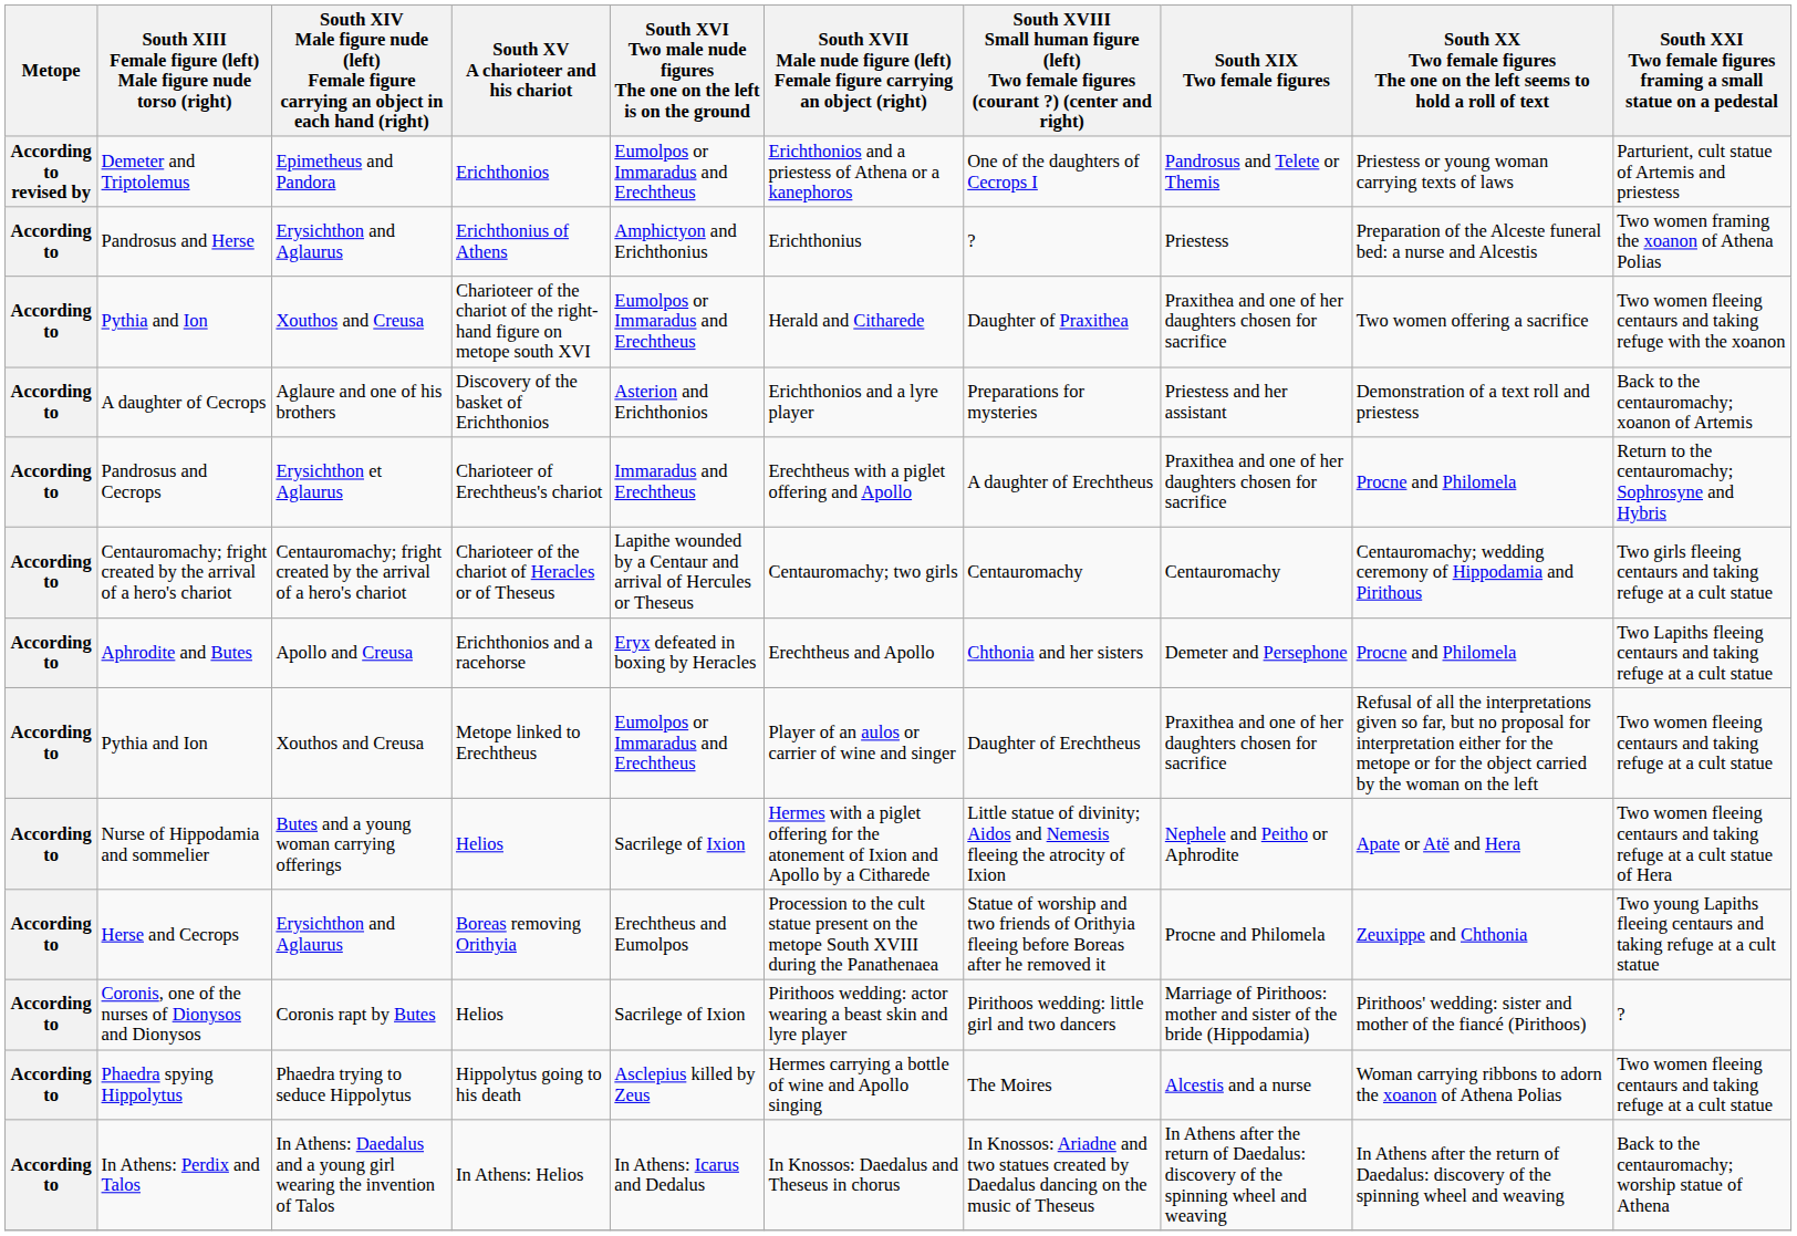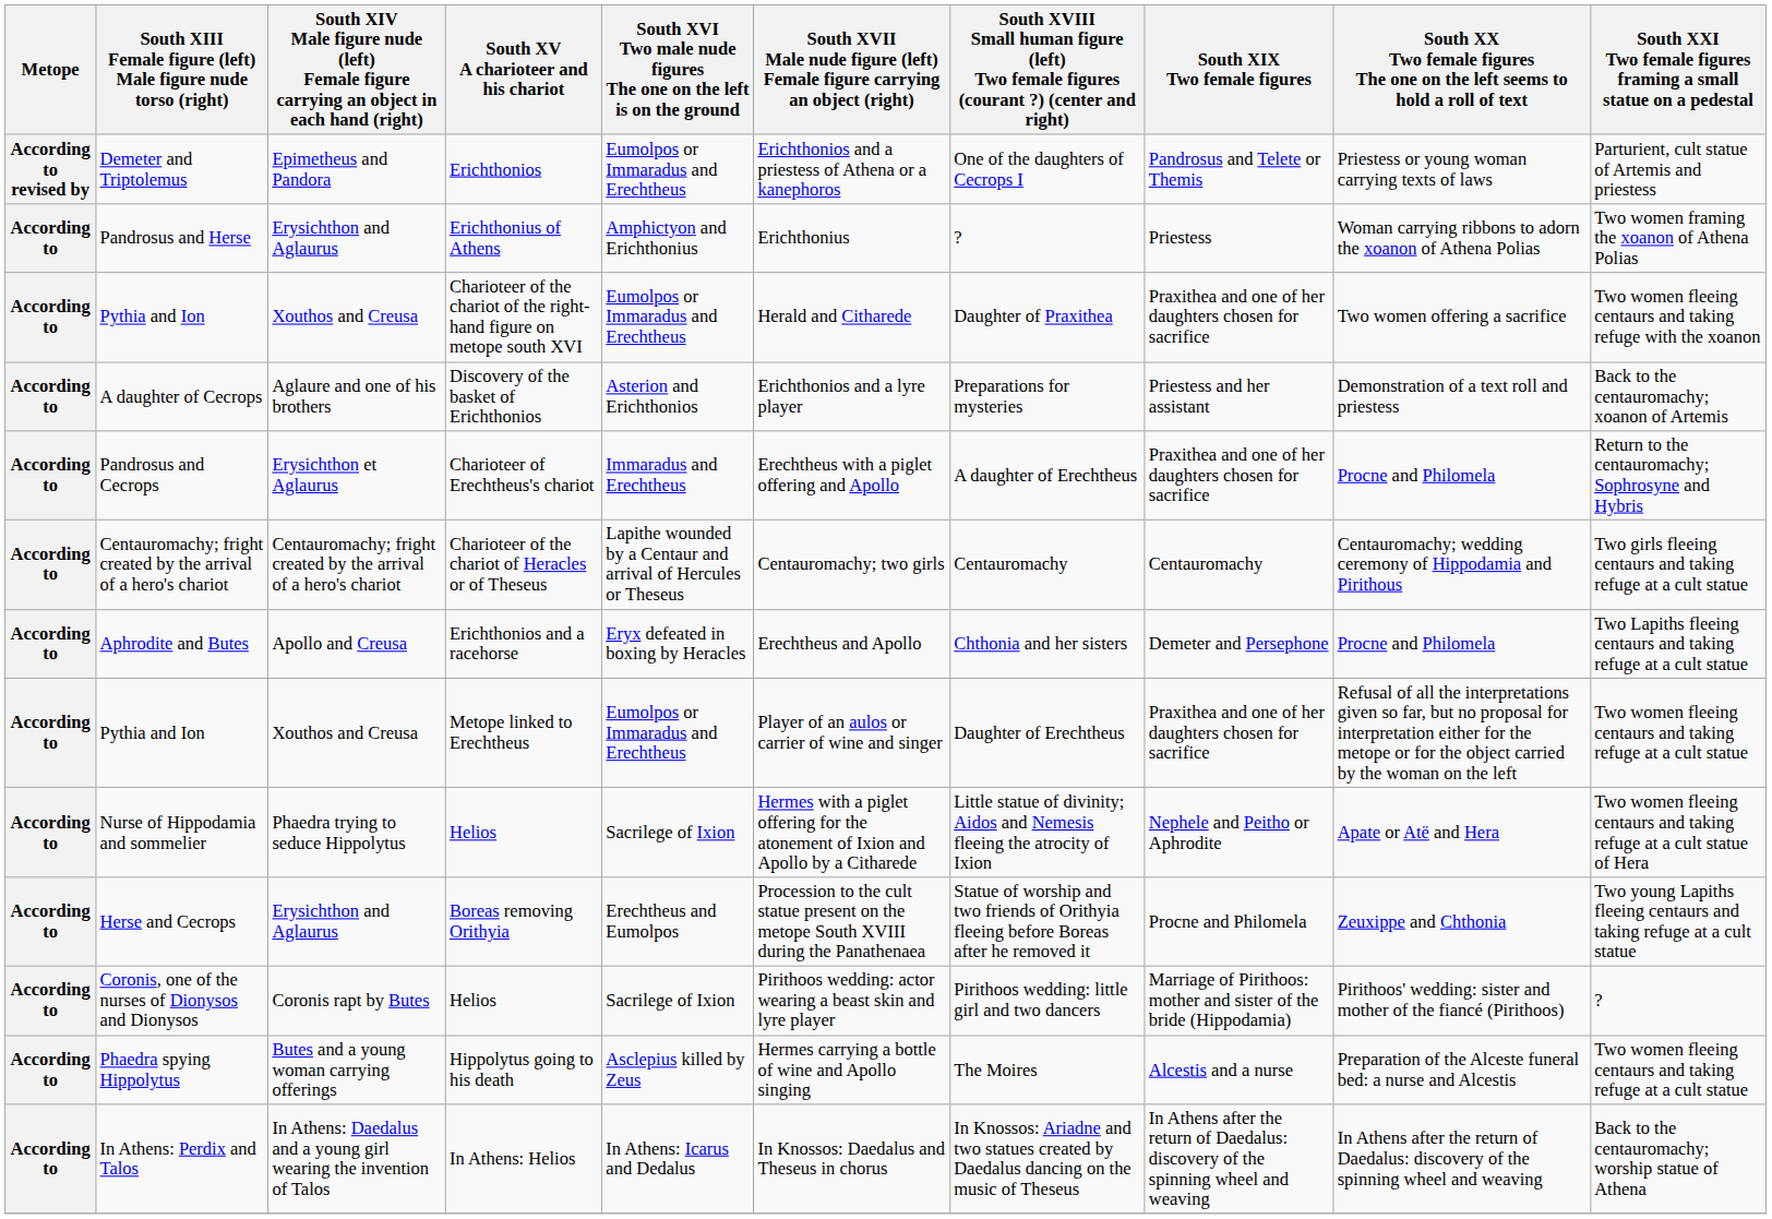Pandrosus and Herse | column 9: Preparation of the Alceste funeral bed: a nurse and Alcestis -> Woman carrying ribbons to adorn the xoanon of Athena Polias
Nurse of Hippodamia and sommelier | column 3: Butes and a young woman carrying offerings -> Phaedra trying to seduce Hippolytus
Phaedra spying Hippolytus | column 3: Phaedra trying to seduce Hippolytus -> Butes and a young woman carrying offerings
Phaedra spying Hippolytus | column 9: Woman carrying ribbons to adorn the xoanon of Athena Polias -> Preparation of the Alceste funeral bed: a nurse and Alcestis
